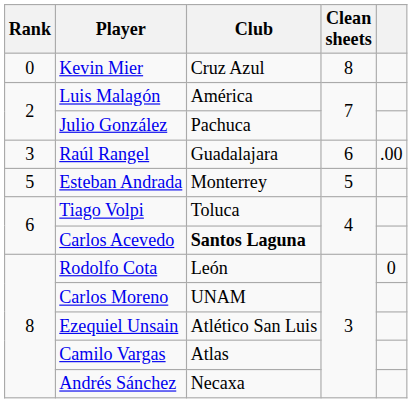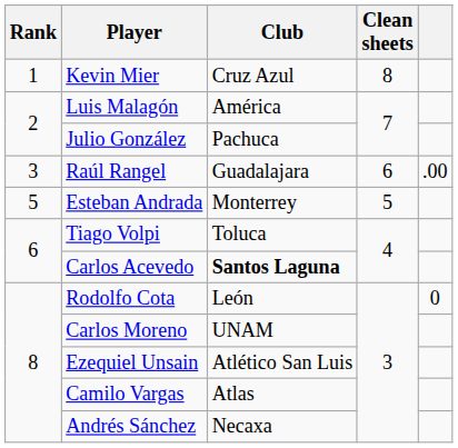Kevin Mier | Rank: 0 -> 1
